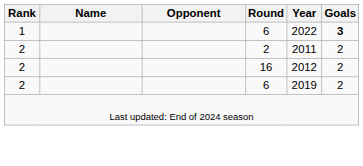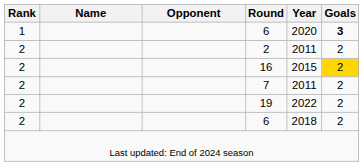1 / 6 | Year: 2022 -> 2020
16 | Year: 2012 -> 2015
16 | Goals: no background -> gold background
+ row: 2 | 7 | 2011 | 2
+ row: 2 | 19 | 2022 | 2
2 / 6 | Year: 2019 -> 2018
